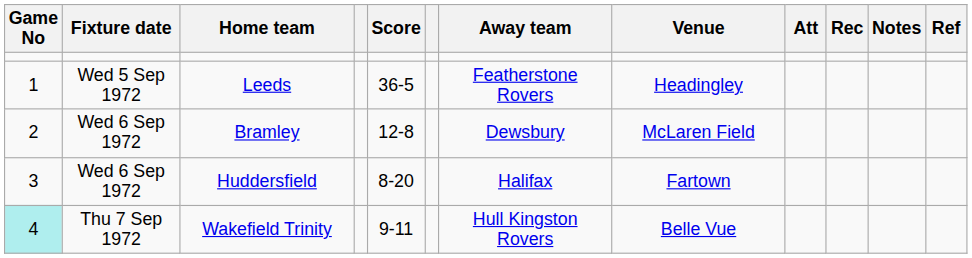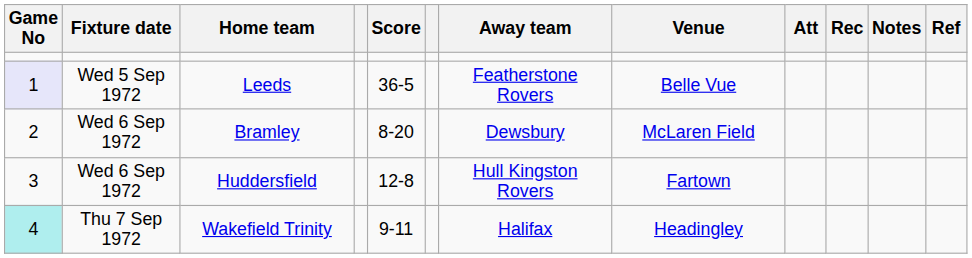Leeds | Game No: no background -> lavender background
Leeds | Venue: Headingley -> Belle Vue
Bramley | Score: 12-8 -> 8-20
Huddersfield | Score: 8-20 -> 12-8
Huddersfield | Away team: Halifax -> Hull Kingston Rovers
Wakefield Trinity | Away team: Hull Kingston Rovers -> Halifax
Wakefield Trinity | Venue: Belle Vue -> Headingley
